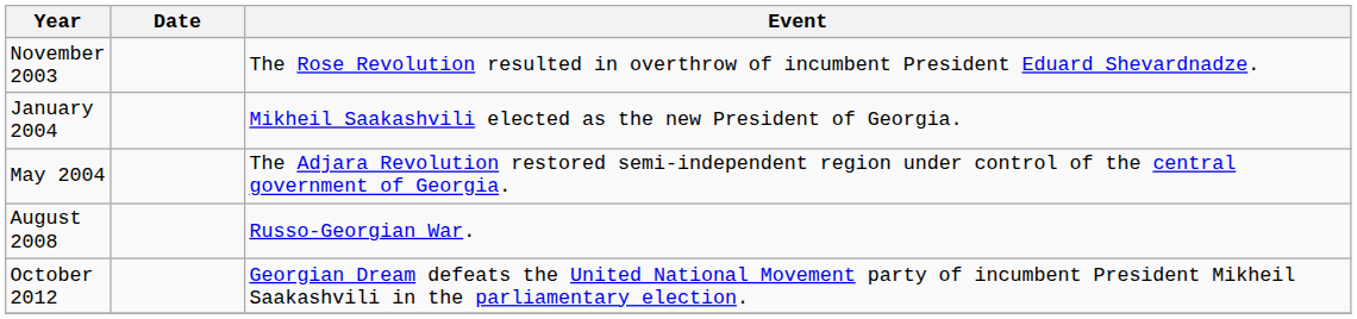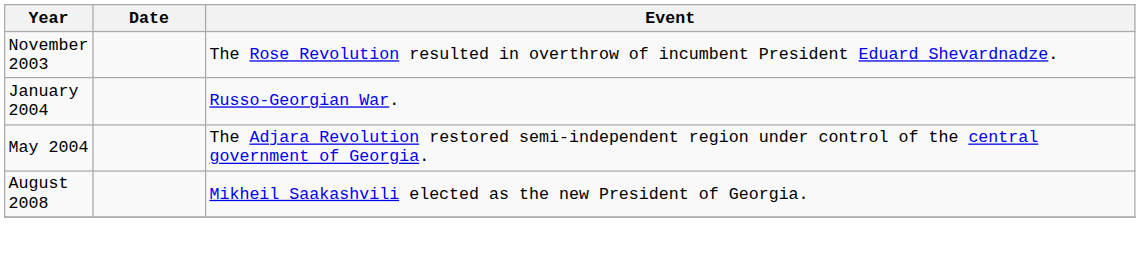January 2004 | Event: Mikheil Saakashvili elected as the new President of Georgia. -> Russo-Georgian War.
August 2008 | Event: Russo-Georgian War. -> Mikheil Saakashvili elected as the new President of Georgia.
- row: October 2012 | Georgian Dream defeats the United National Movement party of incumbent President Mikheil Saakashvili in the parliamentary election.
